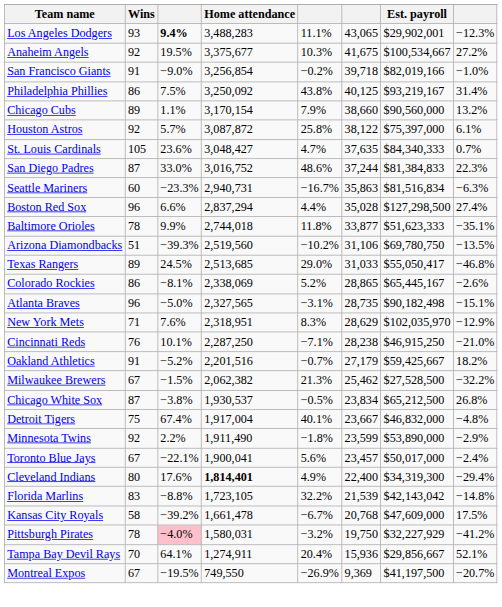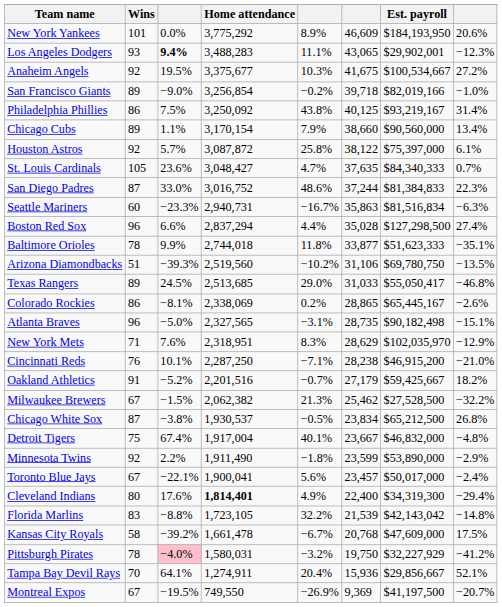+ row: New York Yankees | 101 | 0.0% | 3,775,292 | 8.9% | 46,609 | $184,193,950 | 20.6%
San Francisco Giants | Wins: 91 -> 89
Chicago Cubs | column 8: 13.2% -> 13.4%
Colorado Rockies | column 5: 5.2% -> 0.2%
Cincinnati Reds | Est. payroll: $46,915,250 -> $46,915,200
